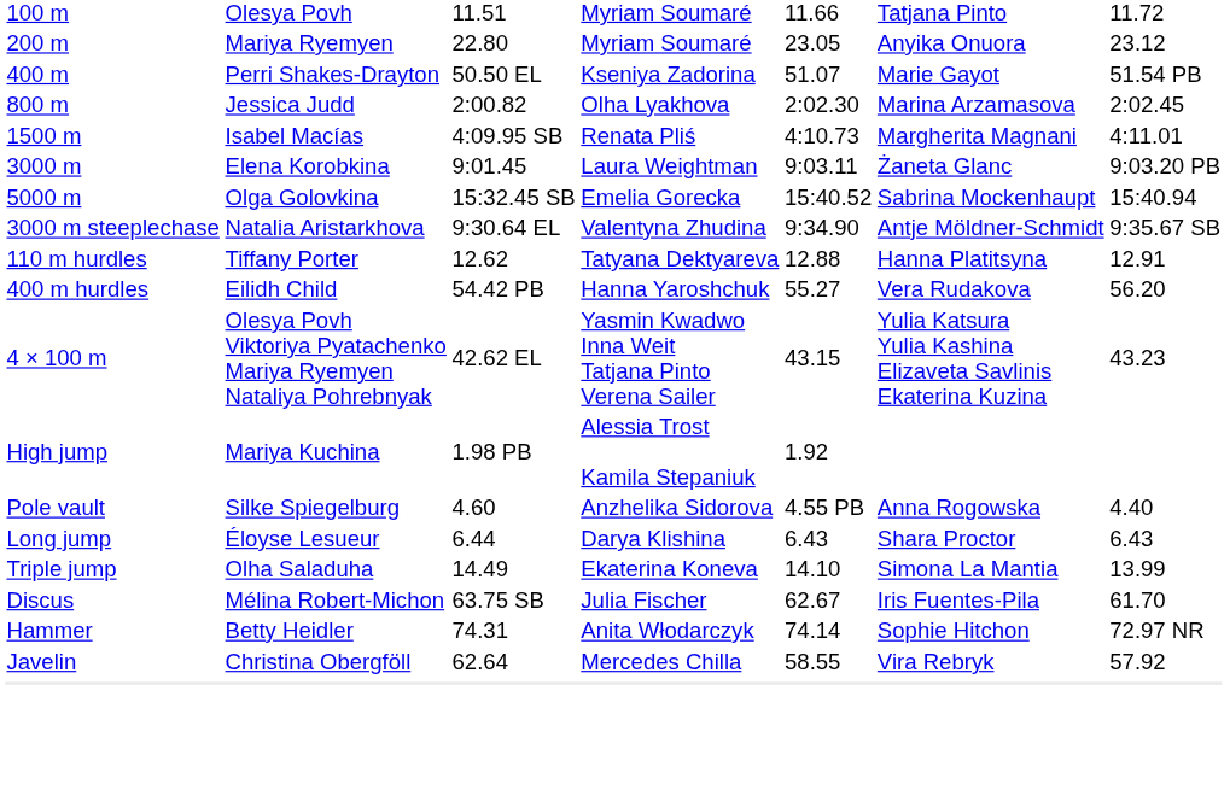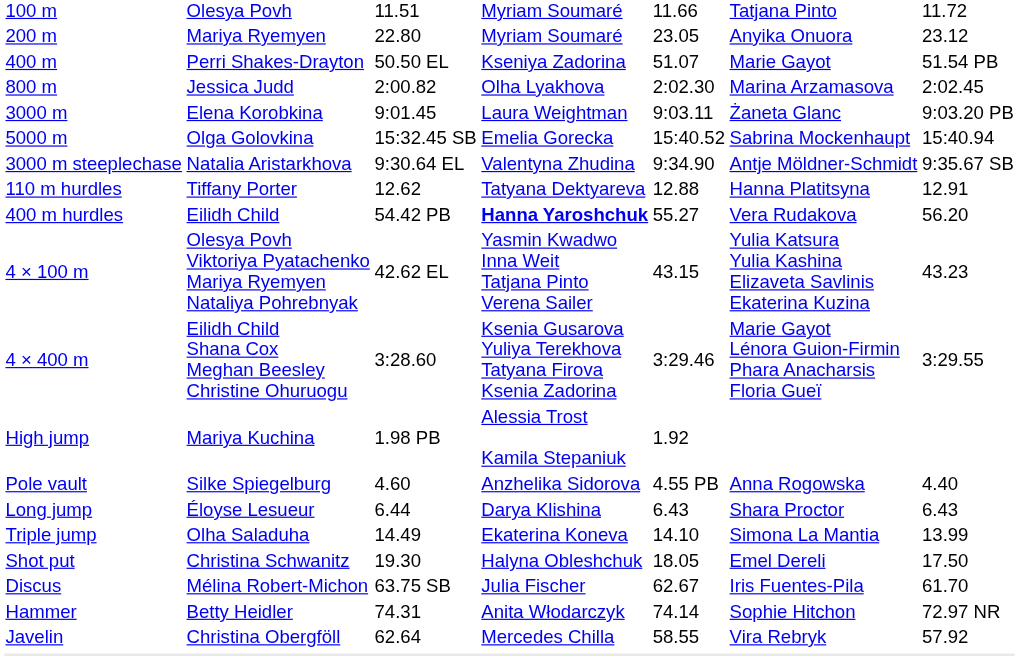- row: 1500 m | Isabel Macías | 4:09.95 SB | Renata Pliś | 4:10.73 | Margherita Magnani | 4:11.01
400 m hurdles | column 4: normal -> bold
+ row: 4 × 400 m | Eilidh Child Shana Cox Meghan Beesley Christine Ohuruogu | 3:28.60 | Ksenia Gusarova Yuliya Terekhova Tatyana Firova Ksenia Zadorina | 3:29.46 | Marie Gayot Lénora Guion-Firmin Phara Anacharsis Floria Gueï | 3:29.55
+ row: Shot put | Christina Schwanitz | 19.30 | Halyna Obleshchuk | 18.05 | Emel Dereli | 17.50
